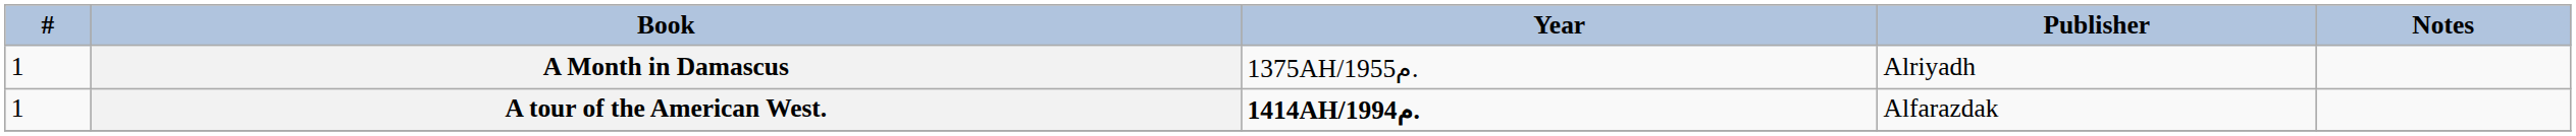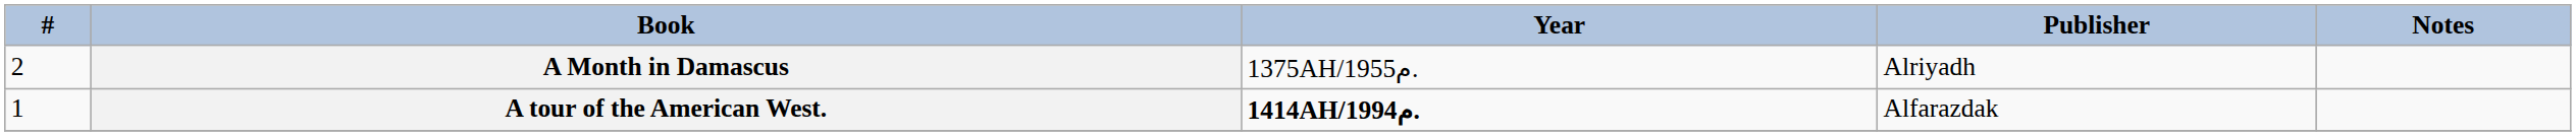A Month in Damascus | #: 1 -> 2
